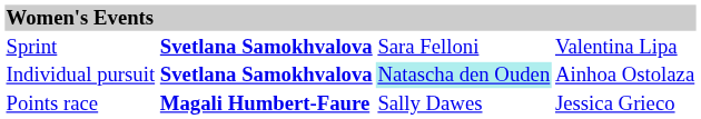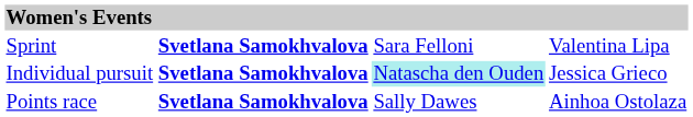Individual pursuit | column 4: Ainhoa Ostolaza -> Jessica Grieco
Points race | column 2: Magali Humbert-Faure -> Svetlana Samokhvalova
Points race | column 4: Jessica Grieco -> Ainhoa Ostolaza
